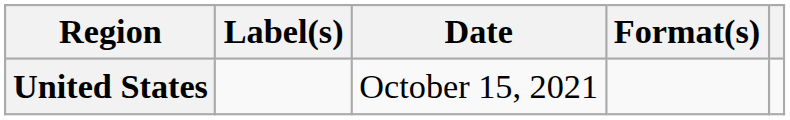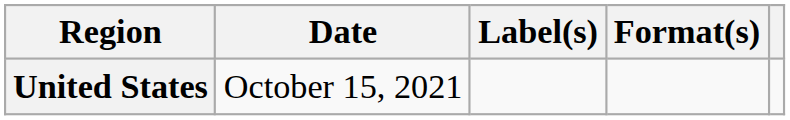columns swapped: Date <-> Label(s)
